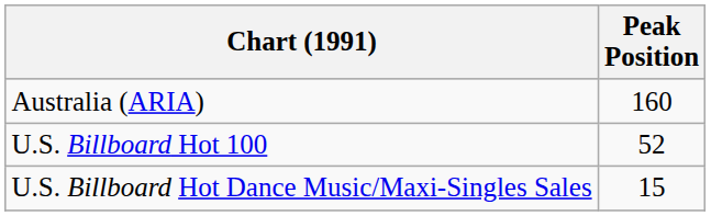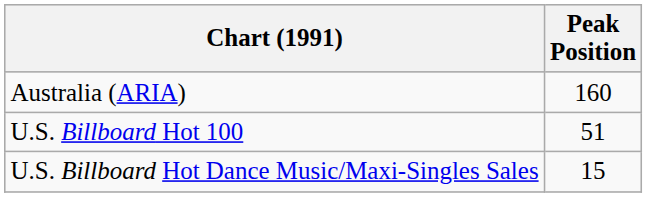U.S. Billboard Hot 100 | Peak Position: 52 -> 51
